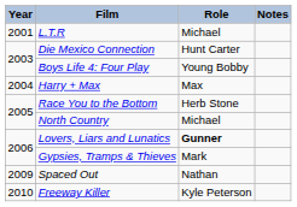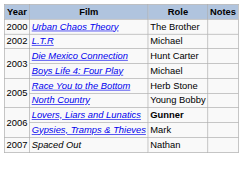+ row: 2000 | Urban Chaos Theory | The Brother
L.T.R | Year: 2001 -> 2002
Boys Life 4: Four Play | Role: Young Bobby -> Michael
- row: 2004 | Harry + Max | Max
North Country | Role: Michael -> Young Bobby
Spaced Out | Year: 2009 -> 2007
- row: 2010 | Freeway Killer | Kyle Peterson
